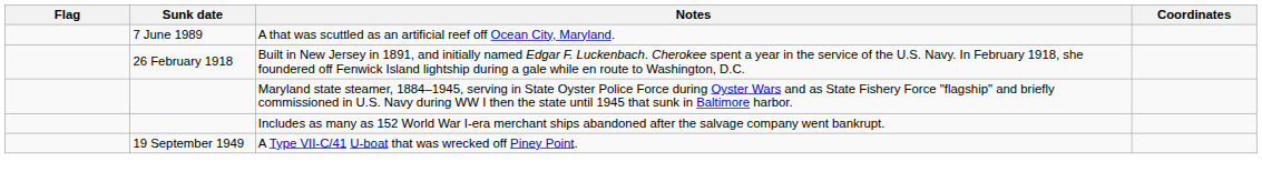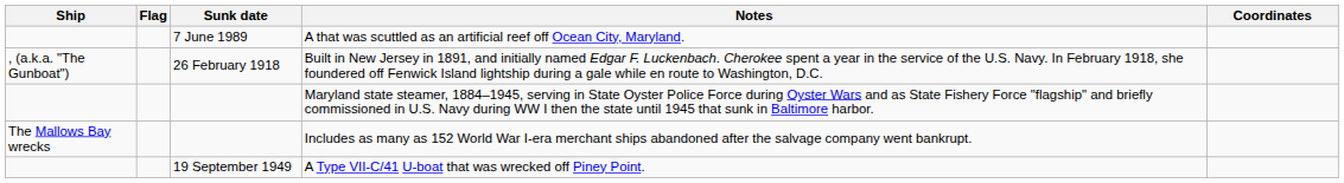+ column: Ship | , (a.k.a. "The Gunboat") | The Mallows Bay wrecks
